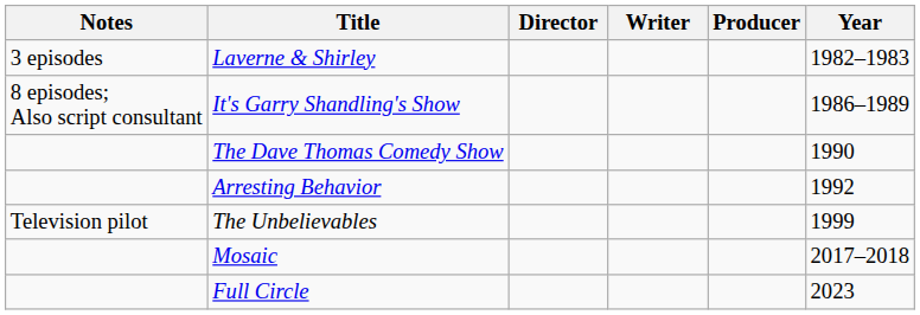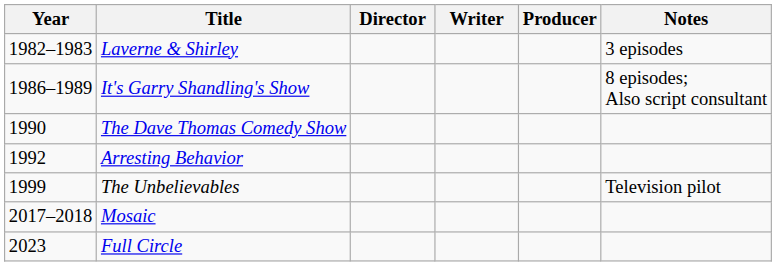columns swapped: Year <-> Notes
